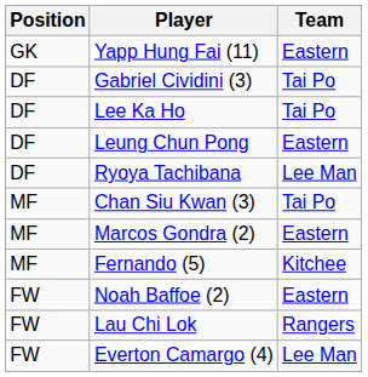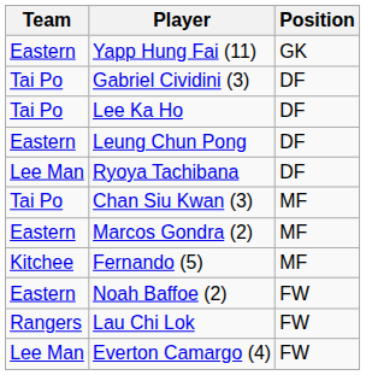columns swapped: Position <-> Team
